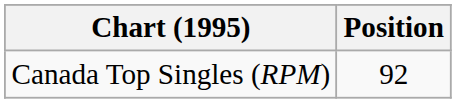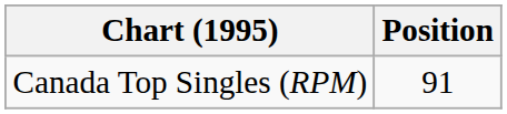Canada Top Singles (RPM) | Position: 92 -> 91
